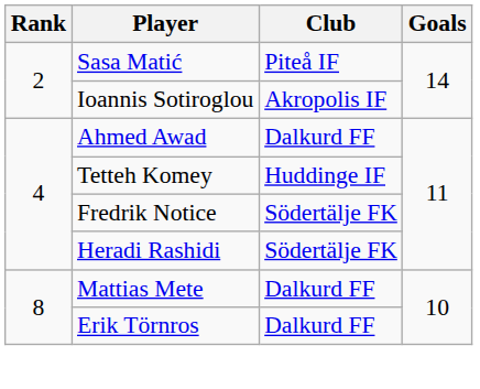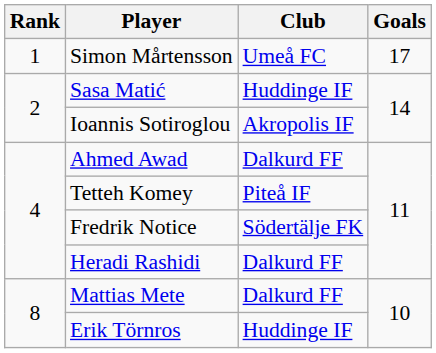+ row: 1 | Simon Mårtensson | Umeå FC | 17
Sasa Matić | Club: Piteå IF -> Huddinge IF
Tetteh Komey | Club: Huddinge IF -> Piteå IF
Heradi Rashidi | Club: Södertälje FK -> Dalkurd FF
Erik Törnros | Club: Dalkurd FF -> Huddinge IF
